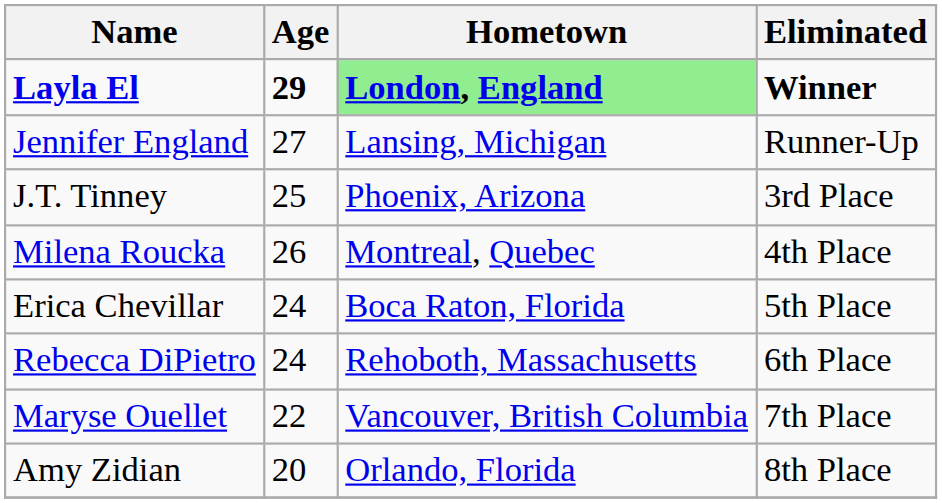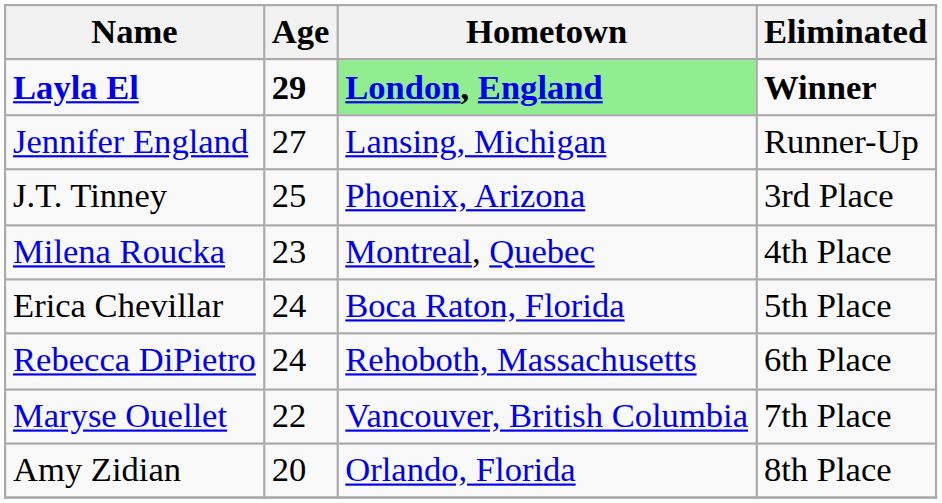Milena Roucka | Age: 26 -> 23
